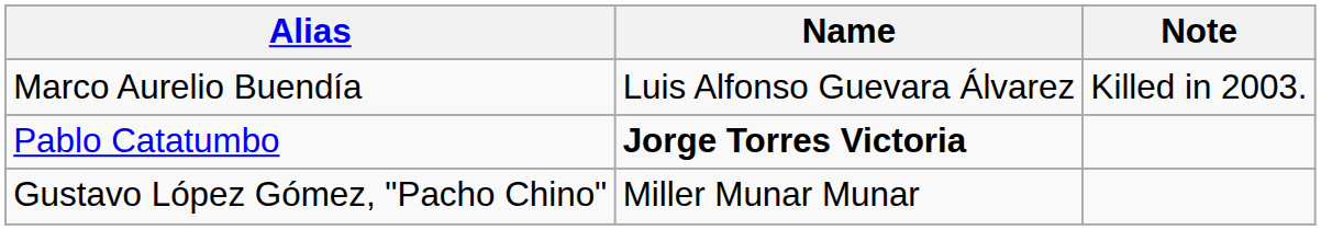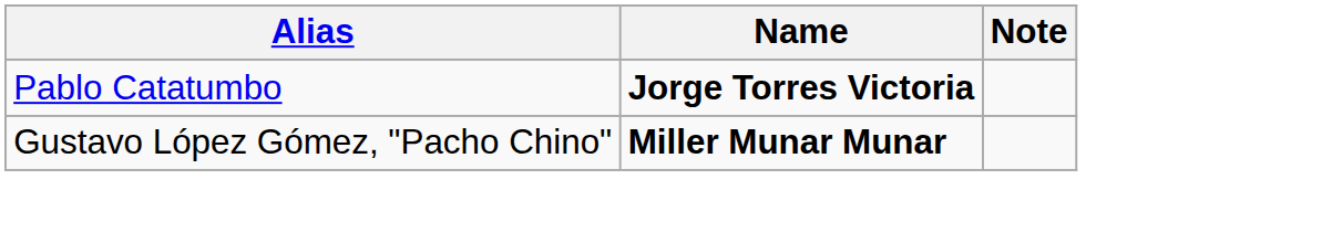- row: Marco Aurelio Buendía | Luis Alfonso Guevara Álvarez | Killed in 2003.
Gustavo López Gómez, "Pacho Chino" | Name: normal -> bold
